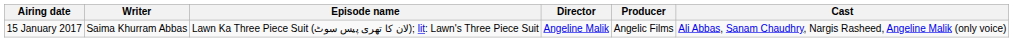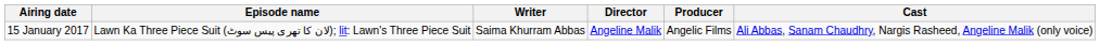columns swapped: Episode name <-> Writer
